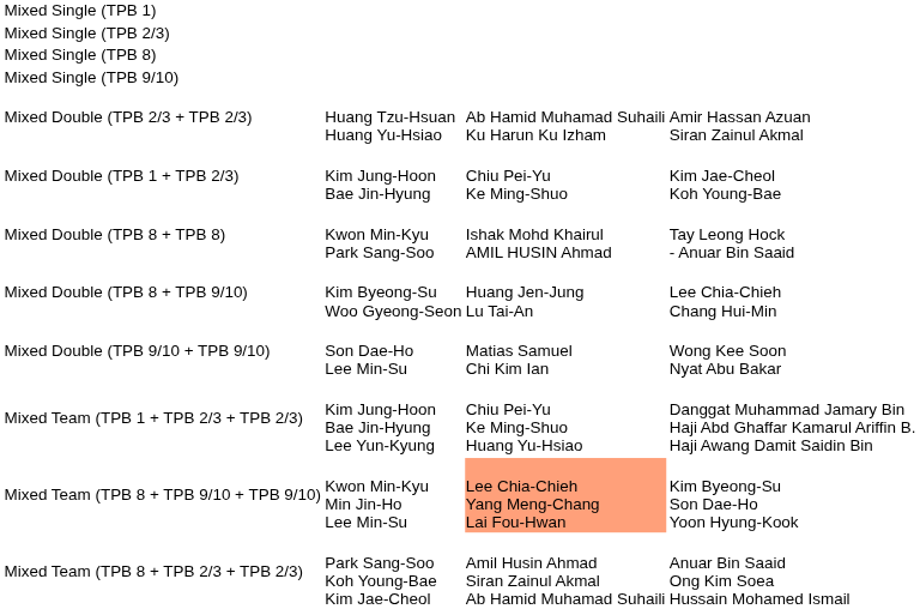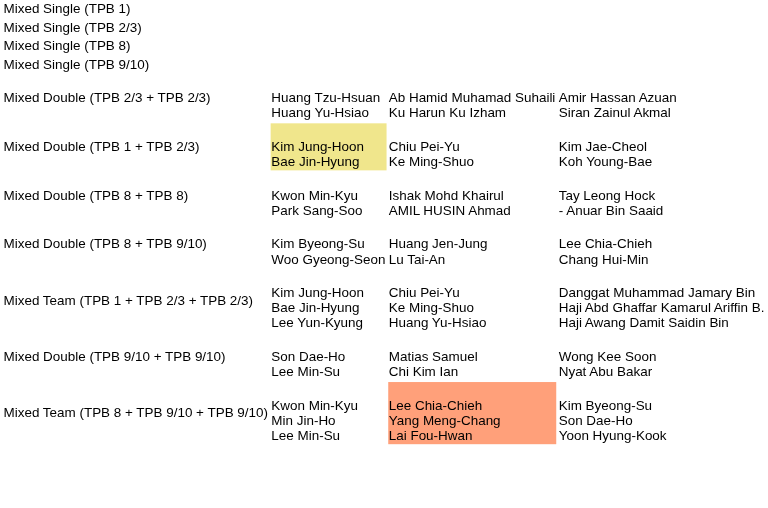Mixed Double (TPB 1 + TPB 2/3) | column 2: no background -> khaki background
rows swapped: Mixed Double (TPB 9/10 + TPB 9/10) <-> Mixed Team (TPB 1 + TPB 2/3 + TPB 2/3)
- row: Mixed Team (TPB 8 + TPB 2/3 + TPB 2/3) | Park Sang-Soo Koh Young-Bae Kim Jae-Cheol | Amil Husin Ahmad Siran Zainul Akmal Ab Hamid Muhamad Suhaili | Anuar Bin Saaid Ong Kim Soea Hussain Mohamed Ismail
